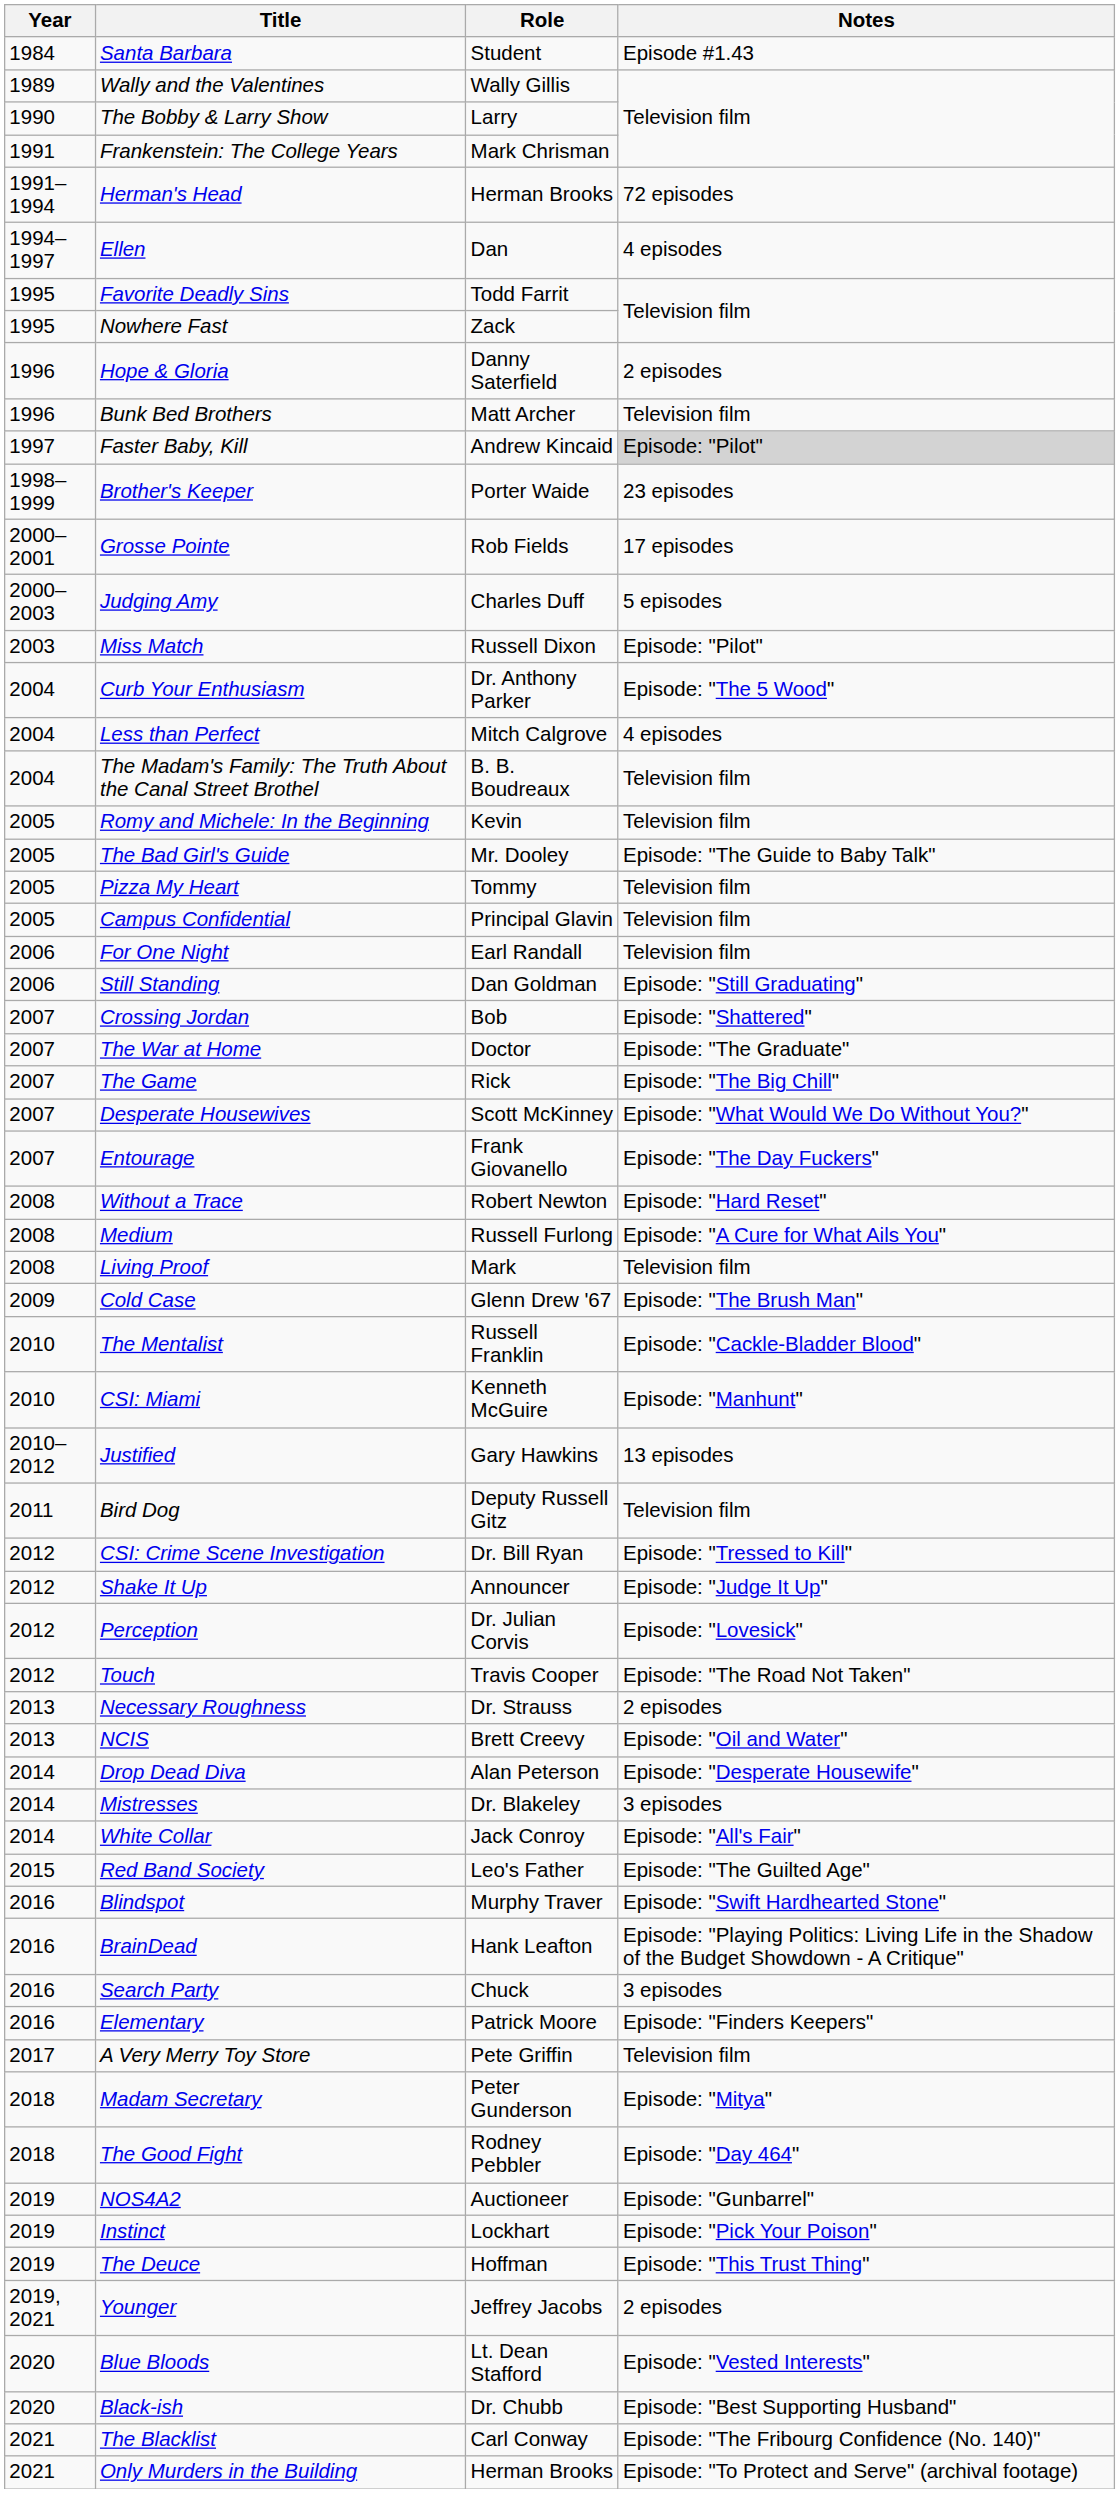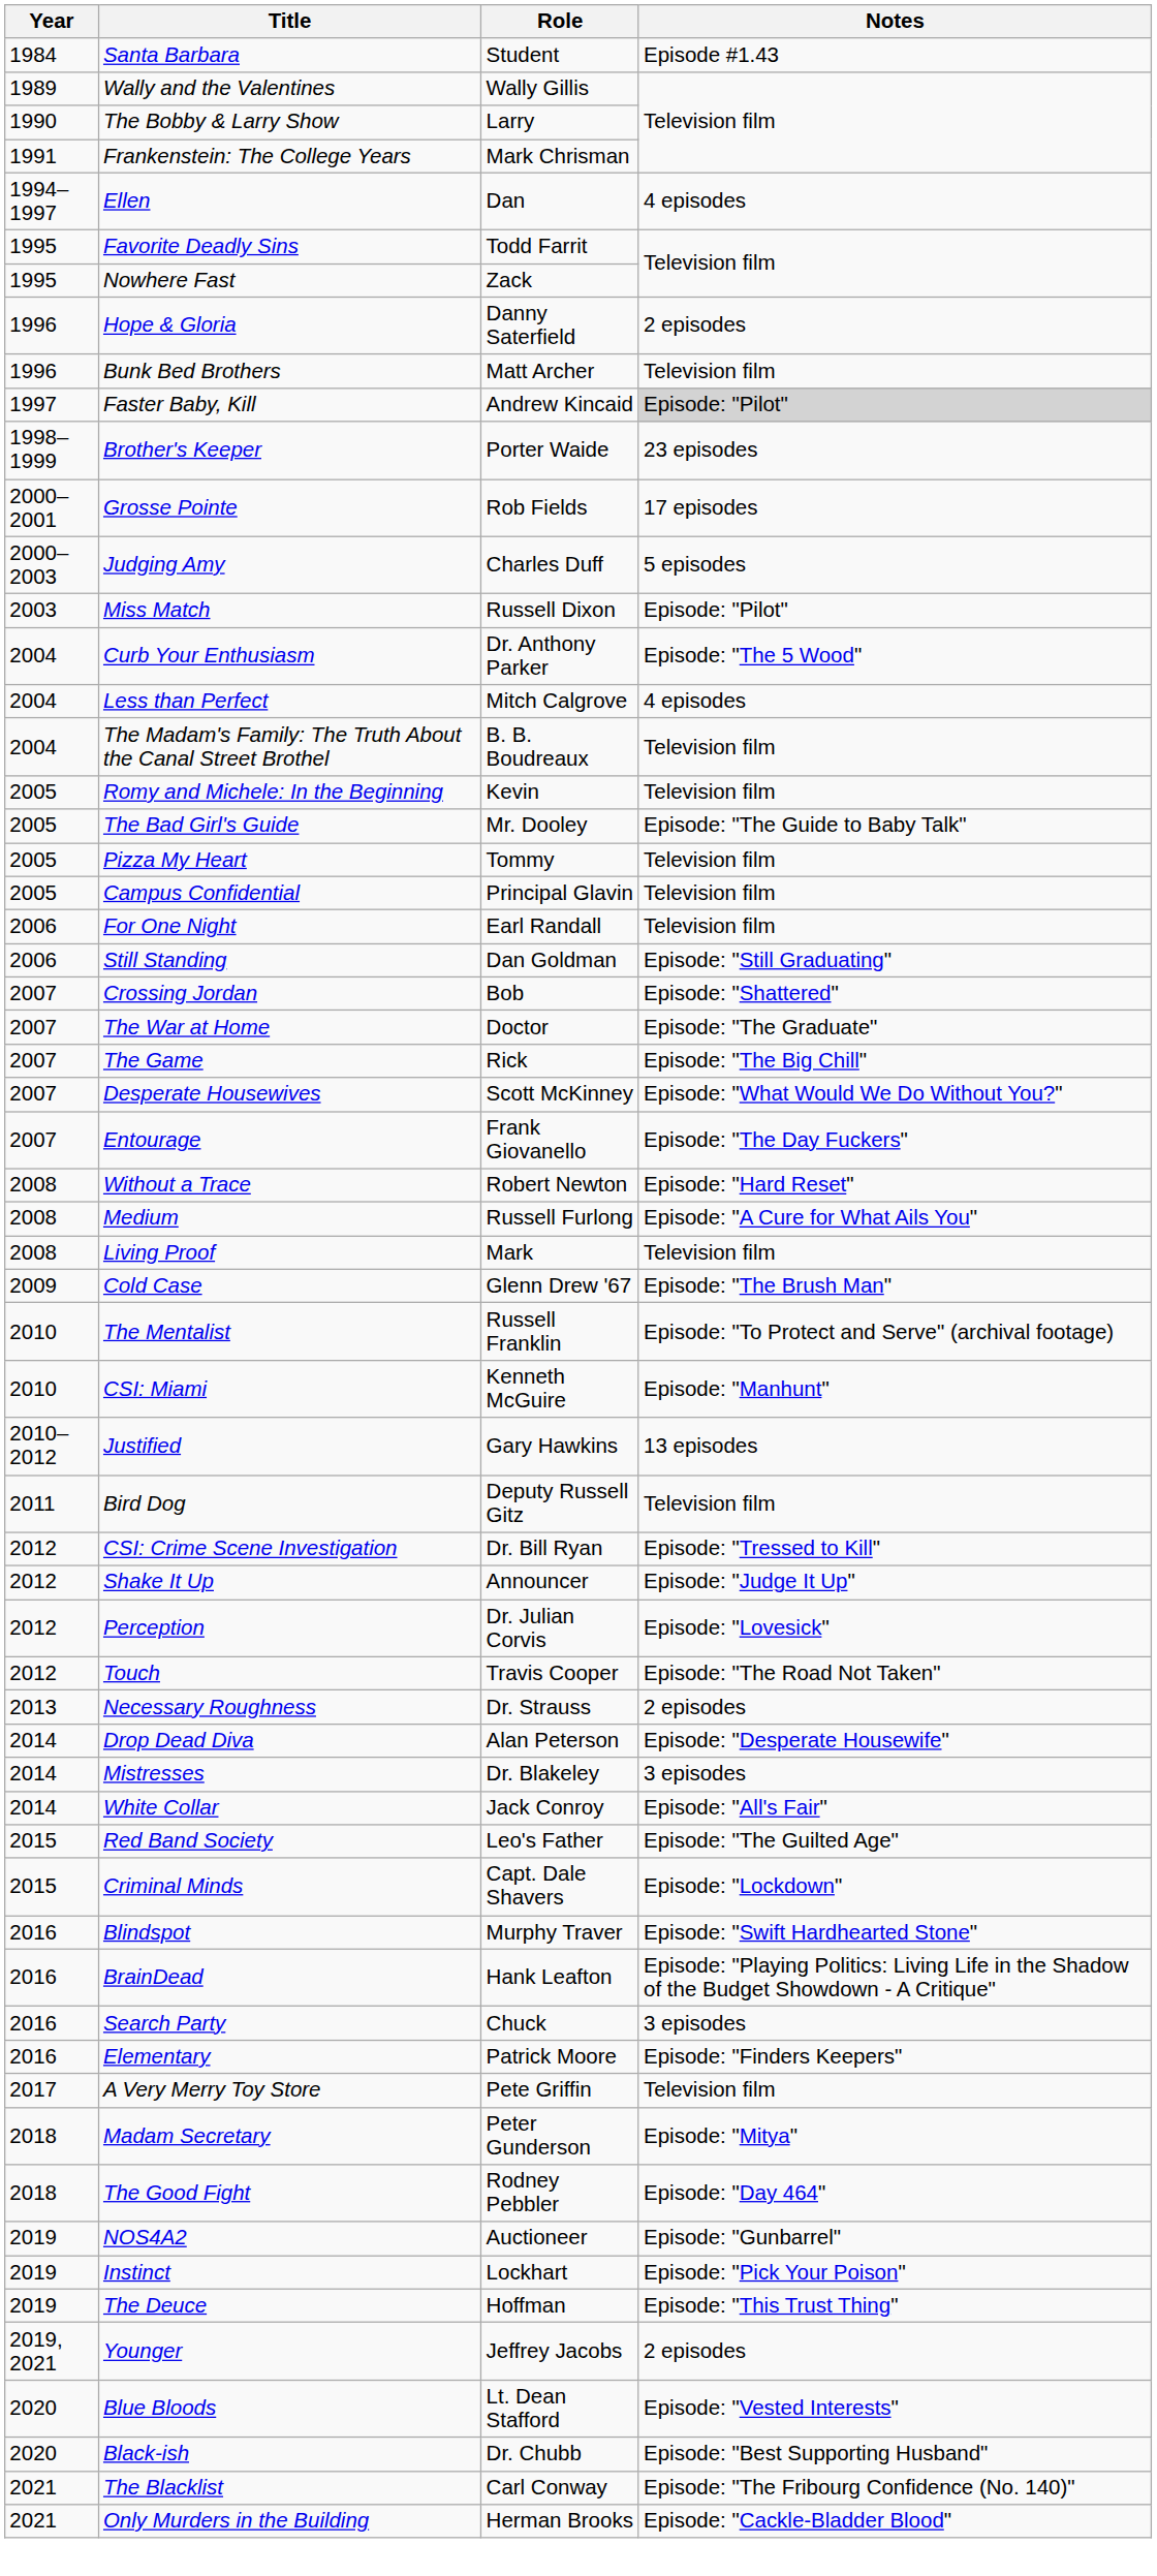- row: 1991–1994 | Herman's Head | Herman Brooks | 72 episodes
The Mentalist | Notes: Episode: "Cackle-Bladder Blood" -> Episode: "To Protect and Serve" (archival footage)
- row: 2013 | NCIS | Brett Creevy | Episode: "Oil and Water"
+ row: 2015 | Criminal Minds | Capt. Dale Shavers | Episode: "Lockdown"
Only Murders in the Building | Notes: Episode: "To Protect and Serve" (archival footage) -> Episode: "Cackle-Bladder Blood"
